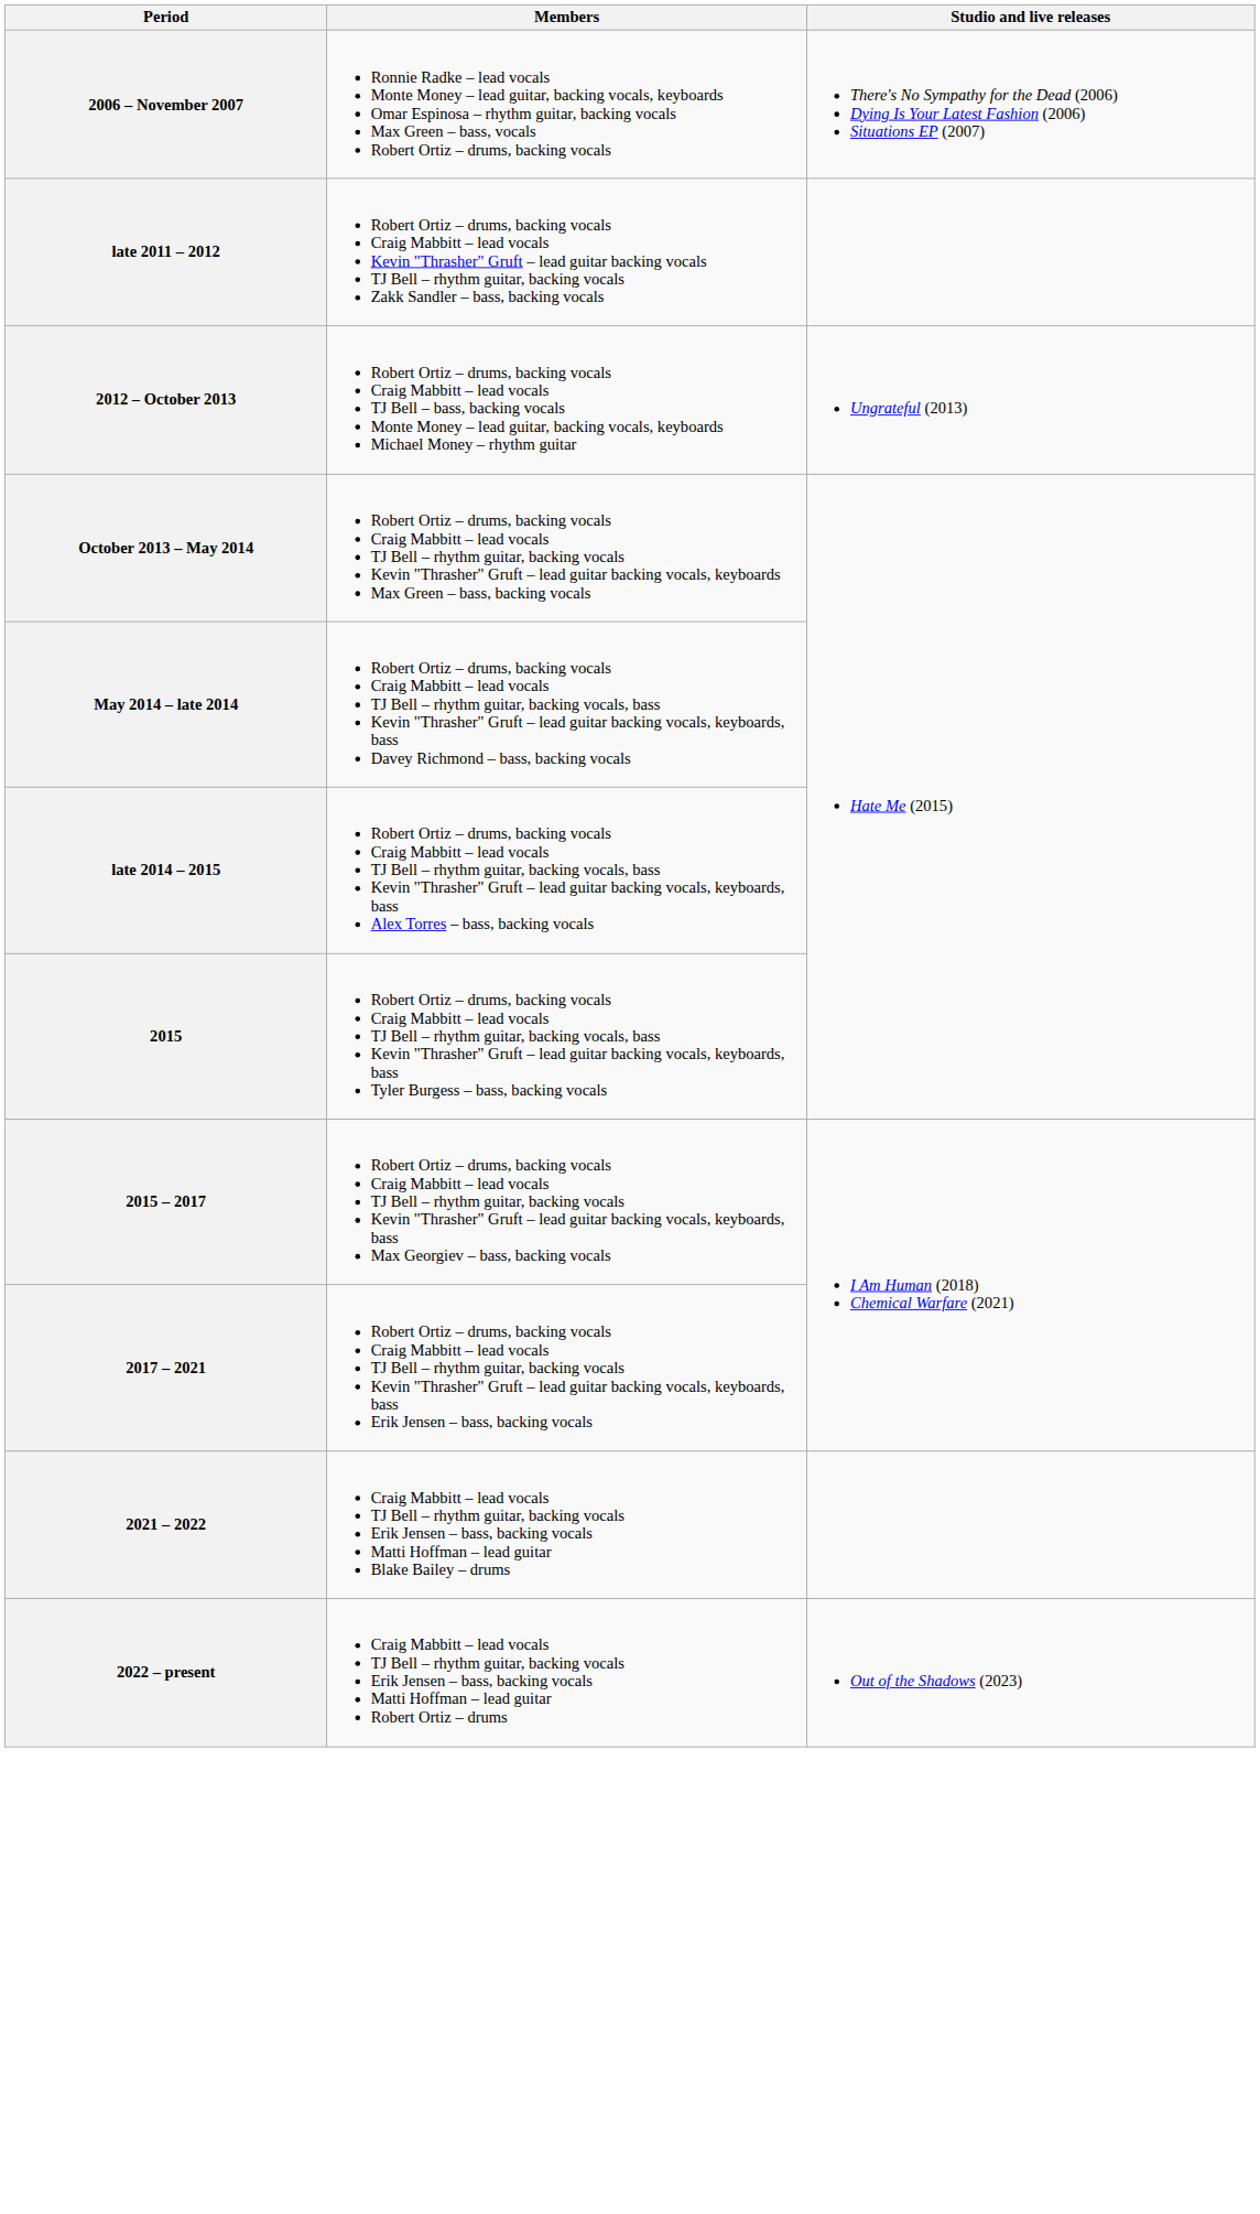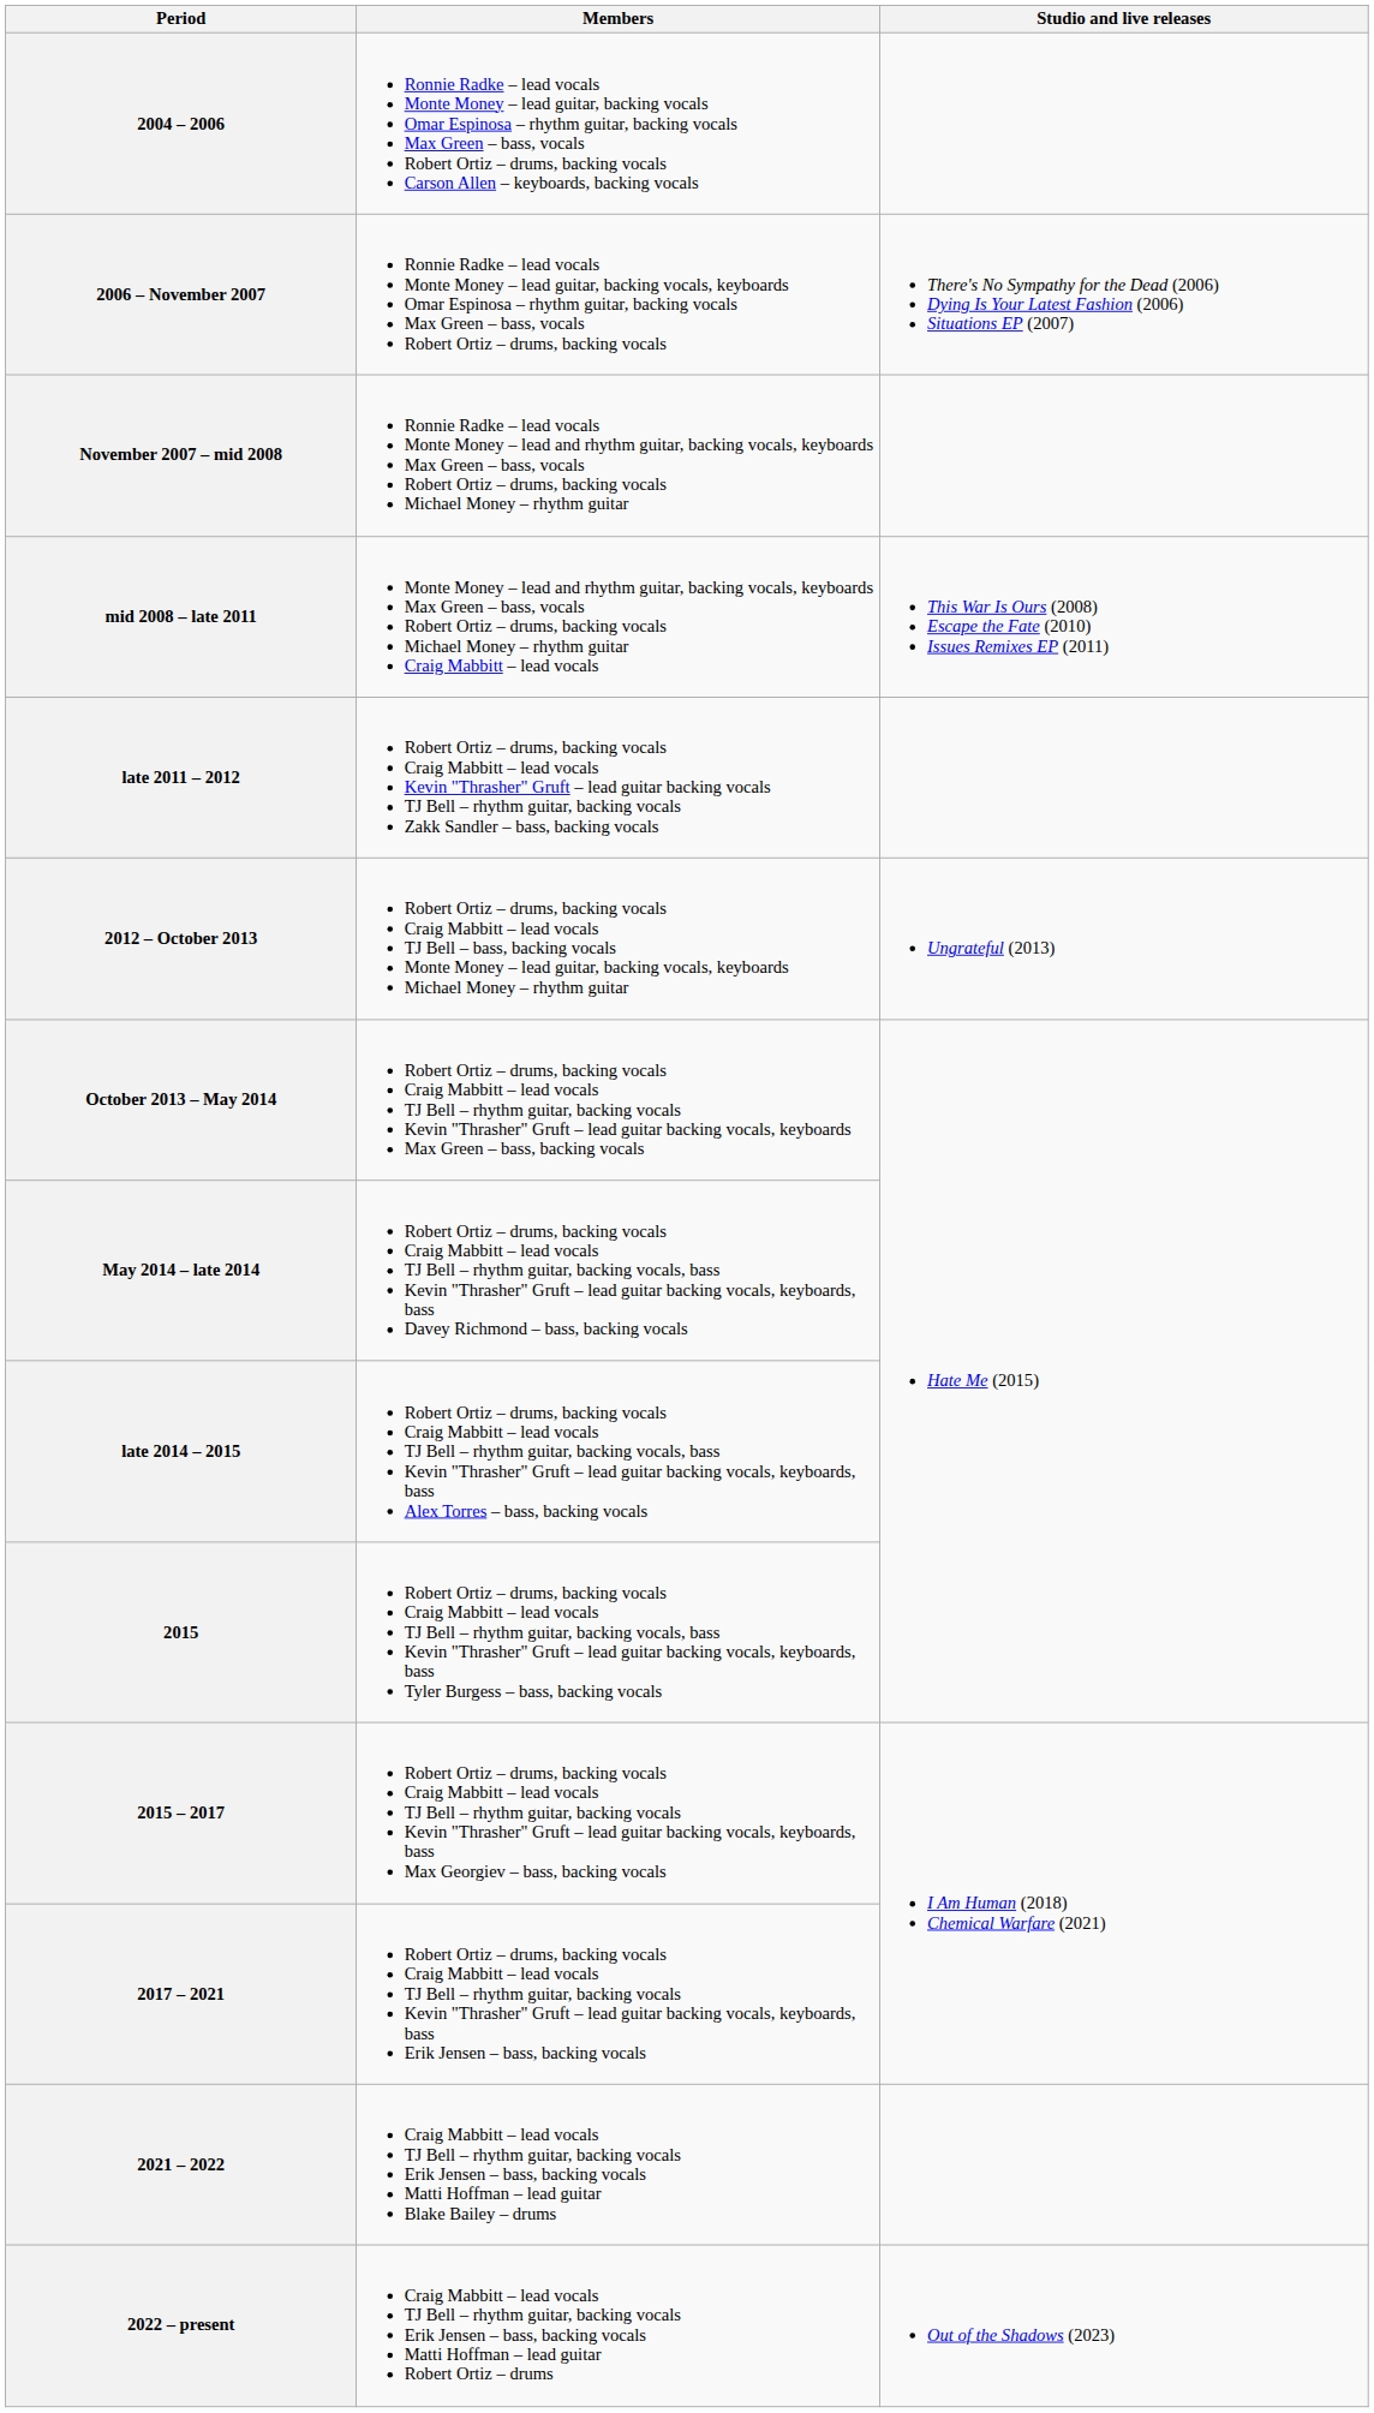+ row: 2004 – 2006 | Ronnie Radke – lead vocals Monte Money – lead guitar, backing vocals Omar Espinosa – rhythm guitar, backing vocals Max Green – bass, vocals Robert Ortiz – drums, backing vocals Carson Allen – keyboards, backing vocals
+ row: November 2007 – mid 2008 | Ronnie Radke – lead vocals Monte Money – lead and rhythm guitar, backing vocals, keyboards Max Green – bass, vocals Robert Ortiz – drums, backing vocals Michael Money – rhythm guitar
+ row: mid 2008 – late 2011 | Monte Money – lead and rhythm guitar, backing vocals, keyboards Max Green – bass, vocals Robert Ortiz – drums, backing vocals Michael Money – rhythm guitar Craig Mabbitt – lead vocals | This War Is Ours (2008) Escape the Fate (2010) Issues Remixes EP (2011)
